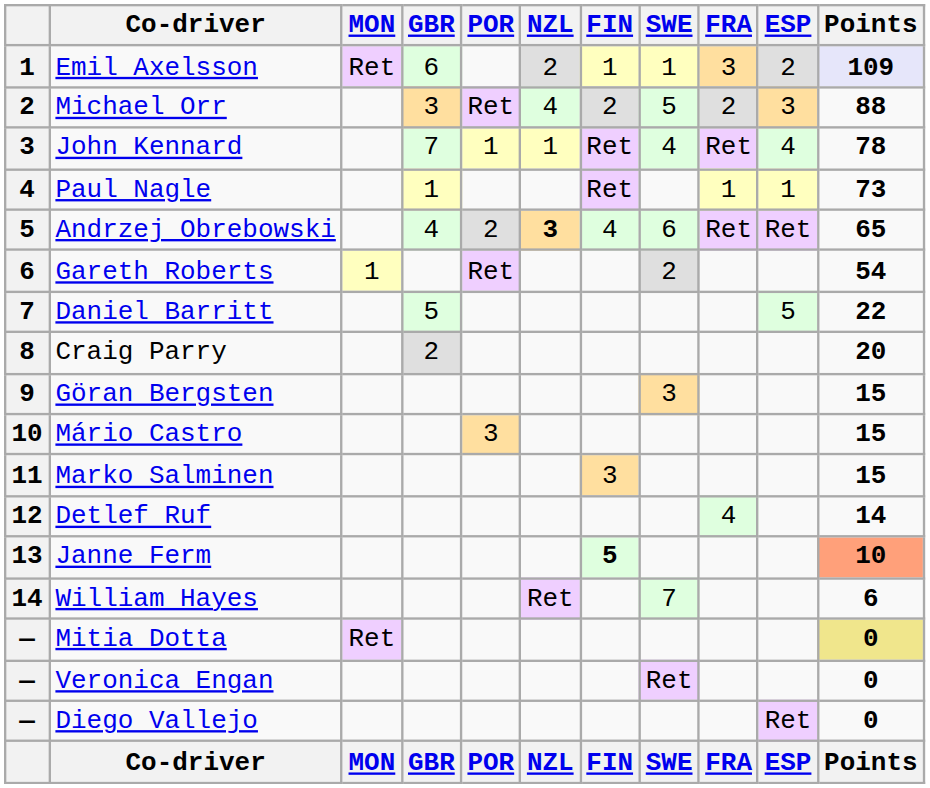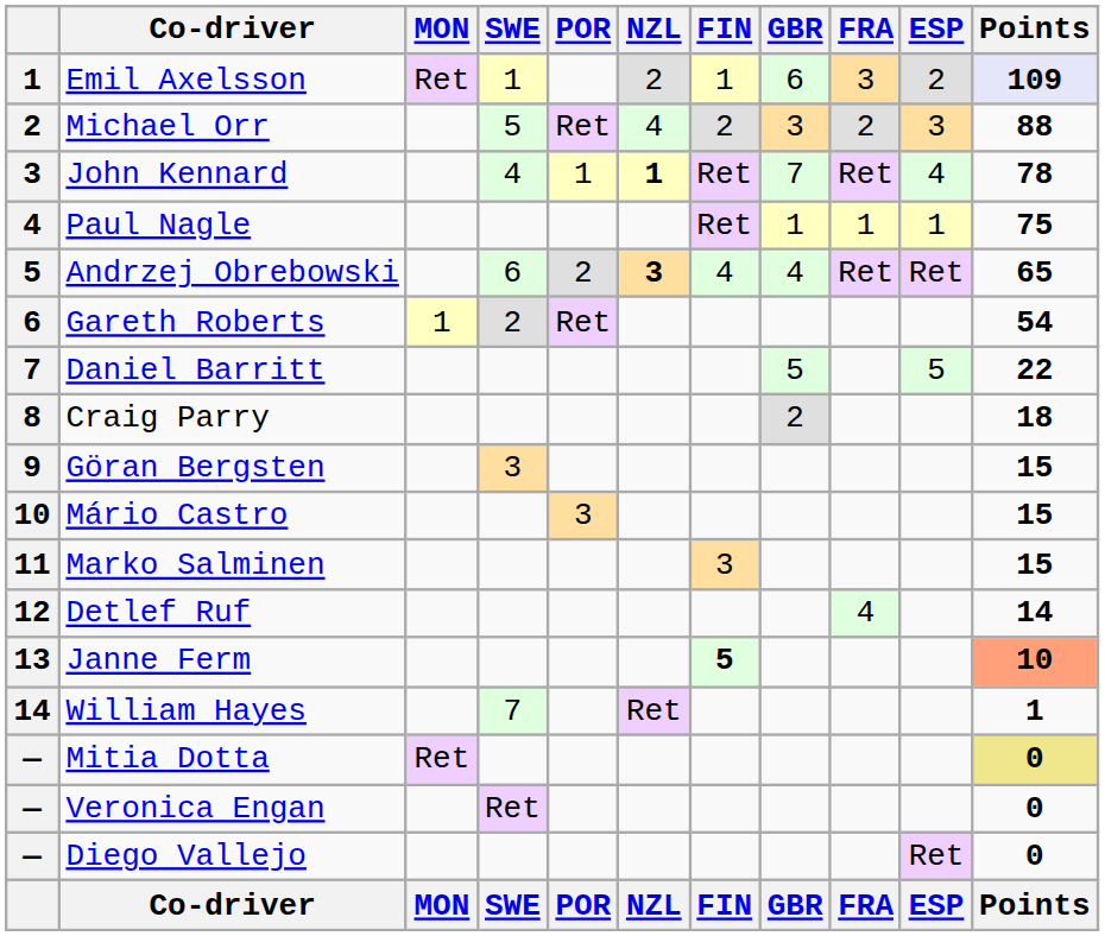columns swapped: SWE <-> GBR
John Kennard | NZL: normal -> bold
Paul Nagle | Points: 73 -> 75
Craig Parry | Points: 20 -> 18
William Hayes | Points: 6 -> 1
